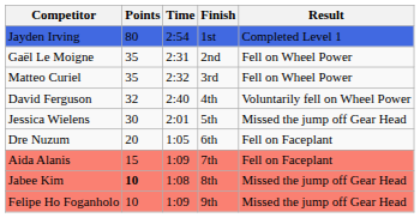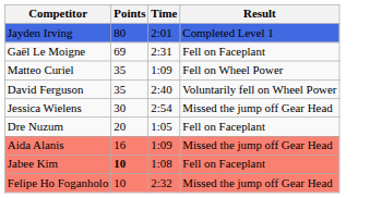- column: Finish | 1st | 2nd | 3rd | 4th | 5th | 6th | 7th | 8th | 9th
Jayden Irving | Time: 2:54 -> 2:01
Gaël Le Moigne | Points: 35 -> 69
Gaël Le Moigne | Result: Fell on Wheel Power -> Fell on Faceplant
Matteo Curiel | Time: 2:32 -> 1:09
David Ferguson | Points: 32 -> 35
Jessica Wielens | Time: 2:01 -> 2:54
Aida Alanis | Points: 15 -> 16
Aida Alanis | Result: Fell on Faceplant -> Missed the jump off Gear Head
Jabee Kim | Result: Missed the jump off Gear Head -> Fell on Faceplant
Felipe Ho Foganholo | Time: 1:09 -> 2:32
